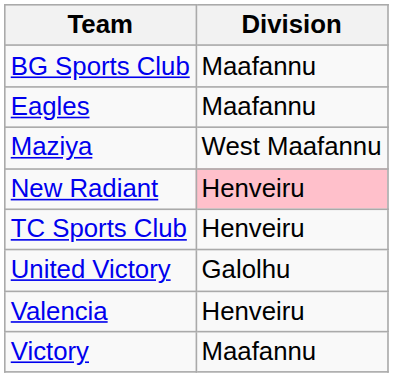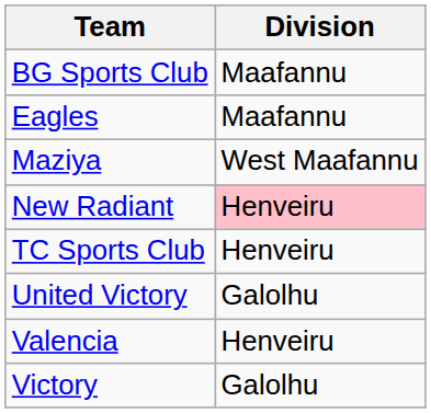Victory | Division: Maafannu -> Galolhu
